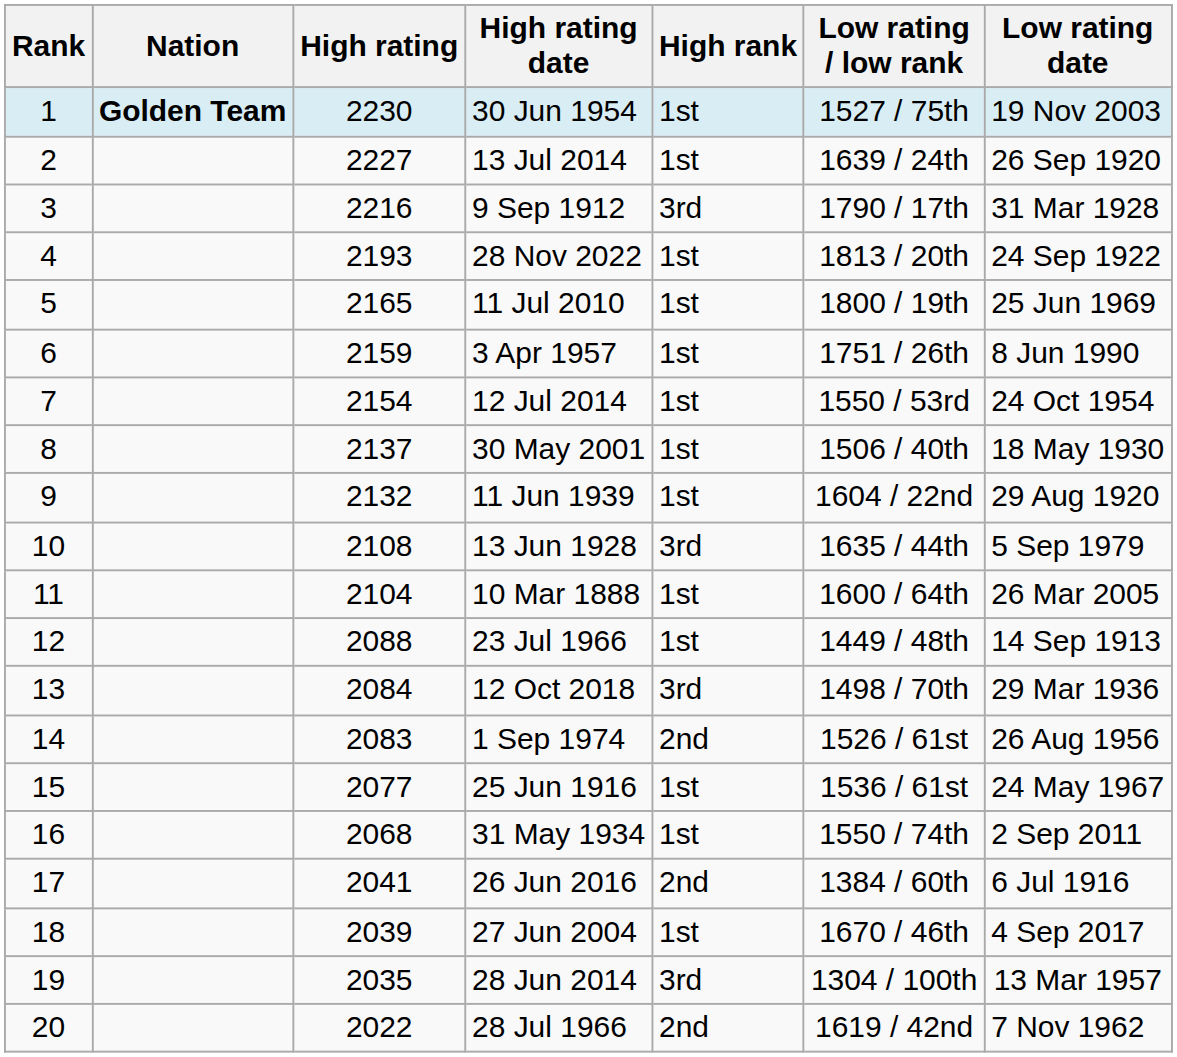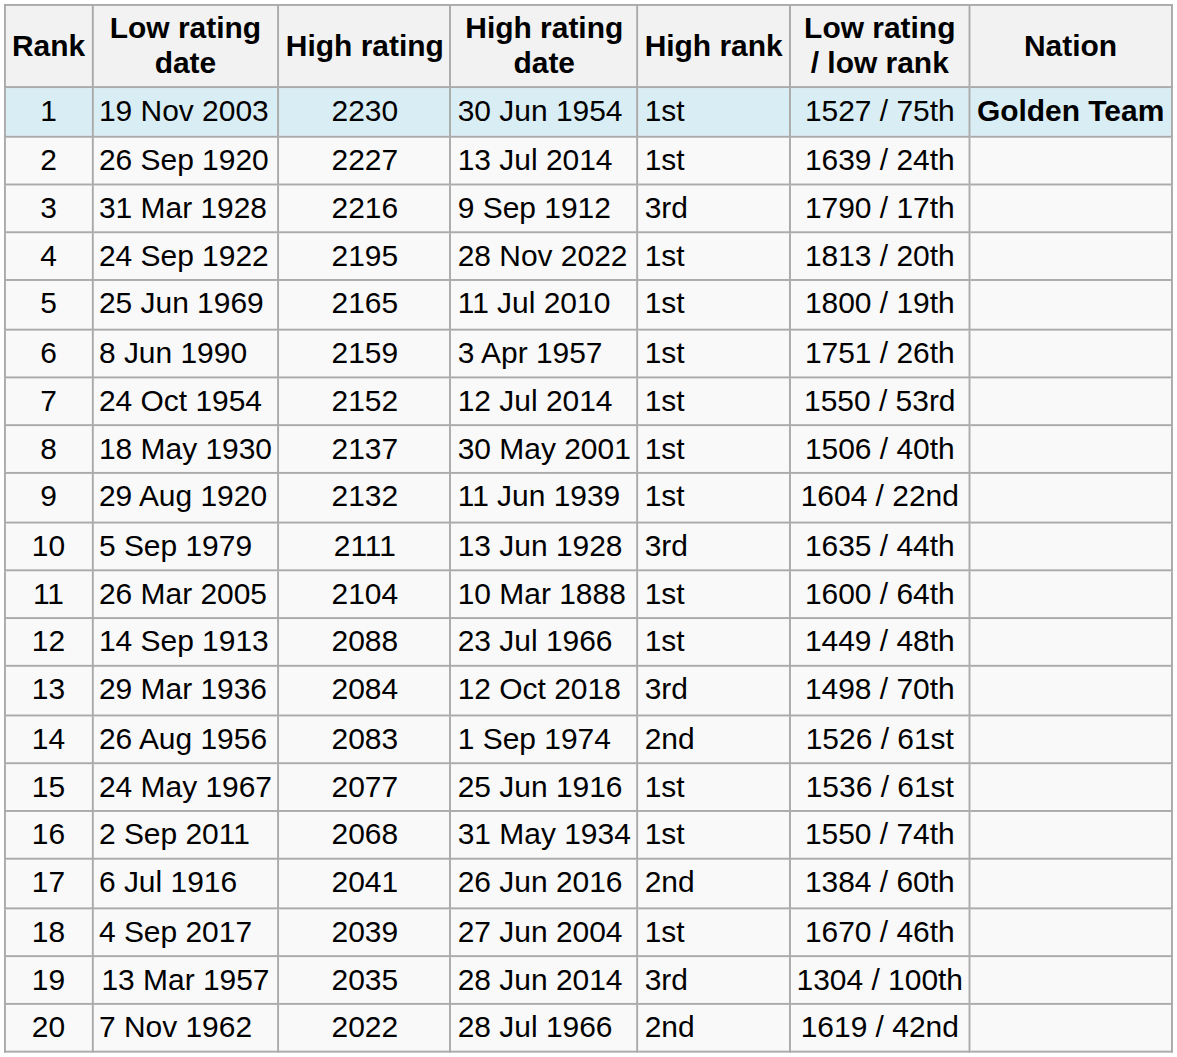columns swapped: Nation <-> Low rating date
28 Nov 2022 | High rating: 2193 -> 2195
12 Jul 2014 | High rating: 2154 -> 2152
13 Jun 1928 | High rating: 2108 -> 2111
